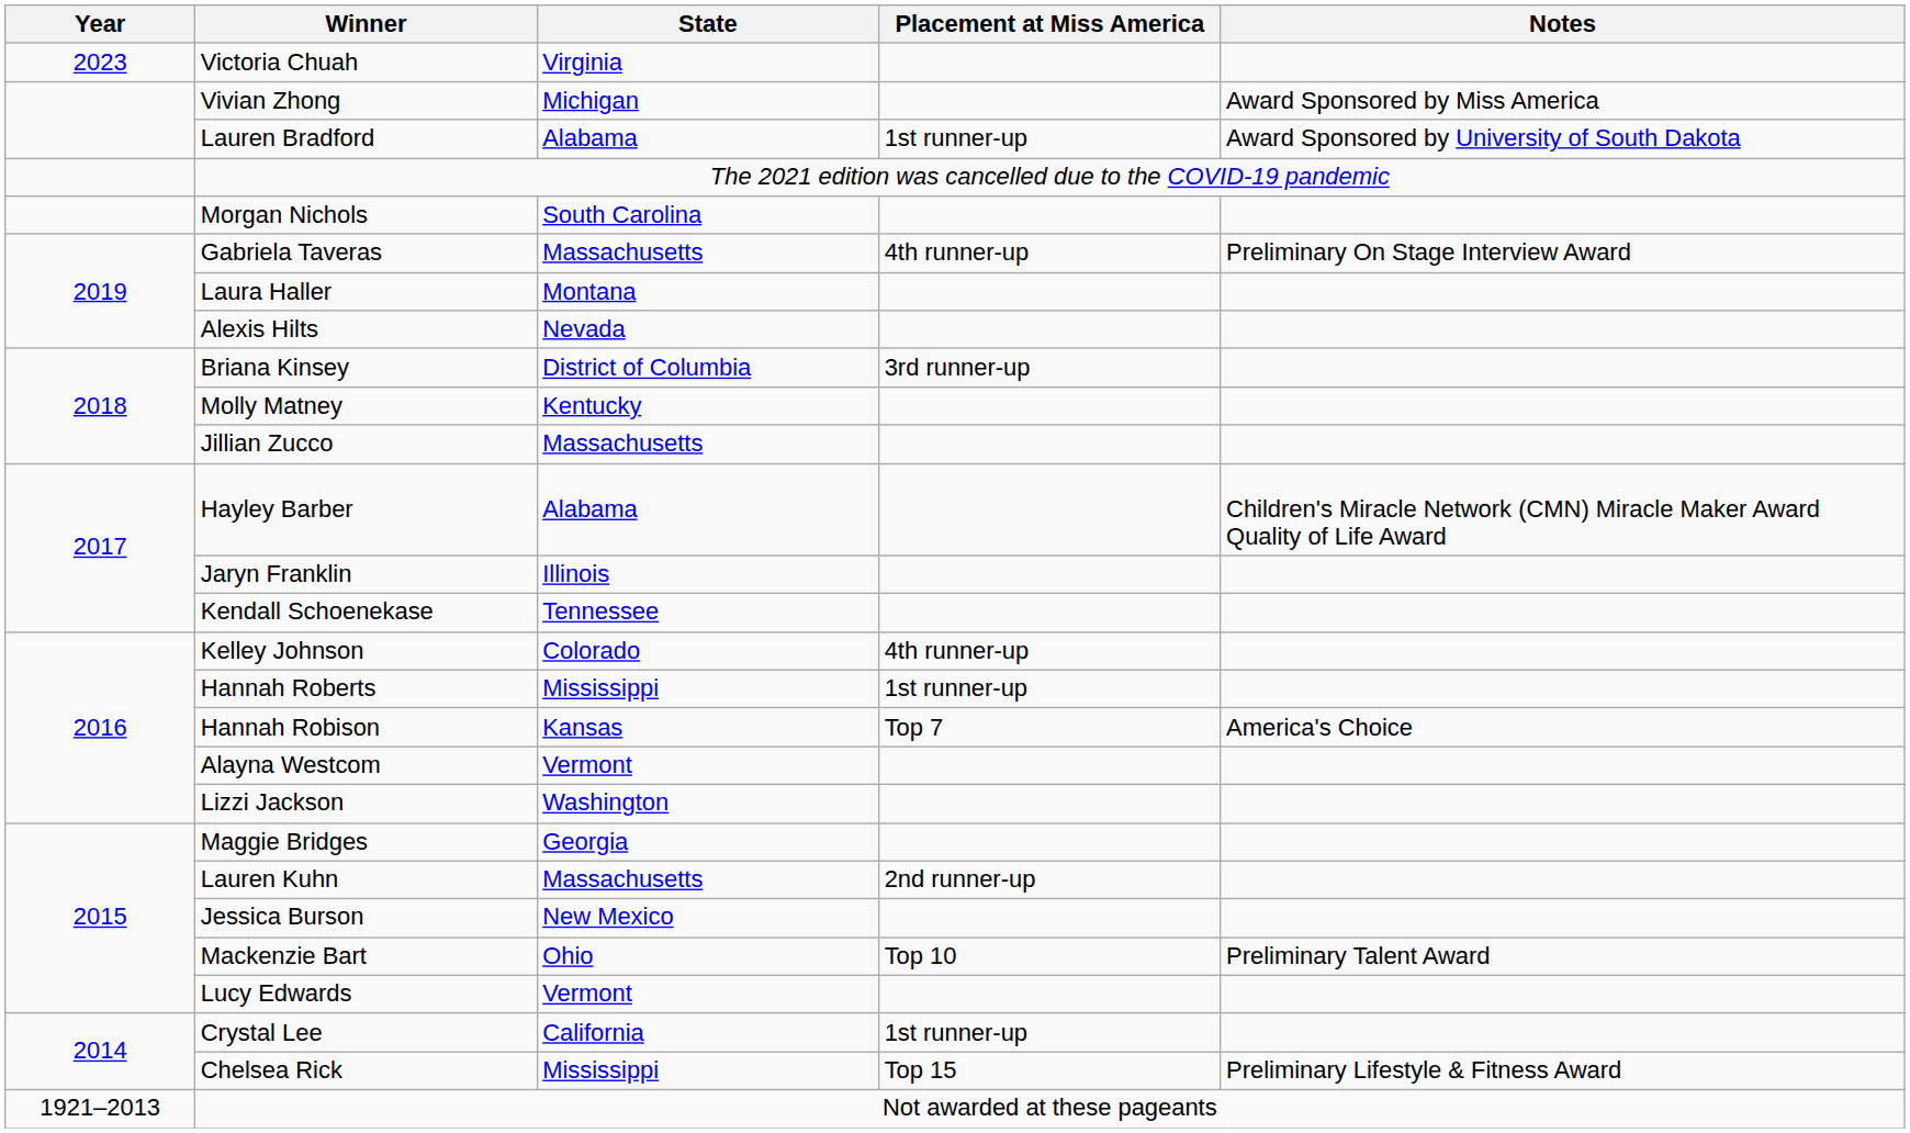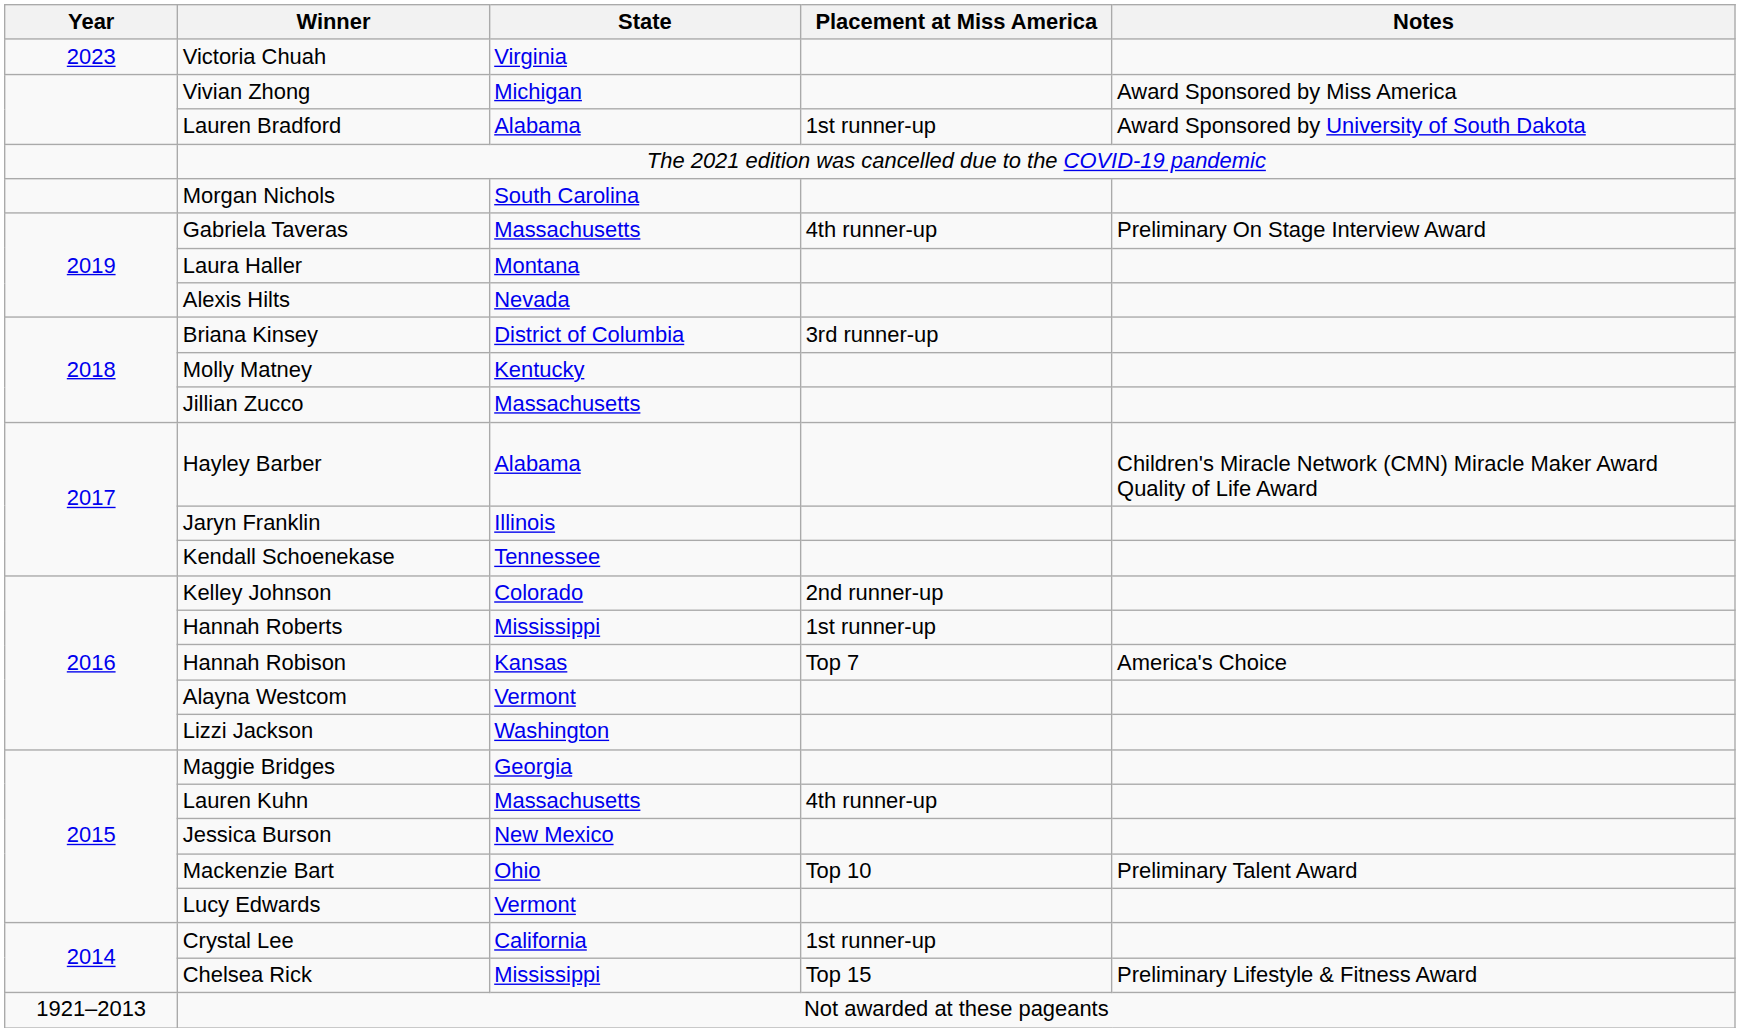Kelley Johnson | Placement at Miss America: 4th runner-up -> 2nd runner-up
Lauren Kuhn | Placement at Miss America: 2nd runner-up -> 4th runner-up
